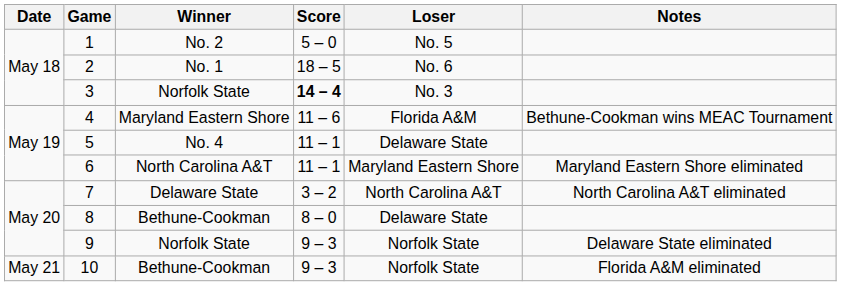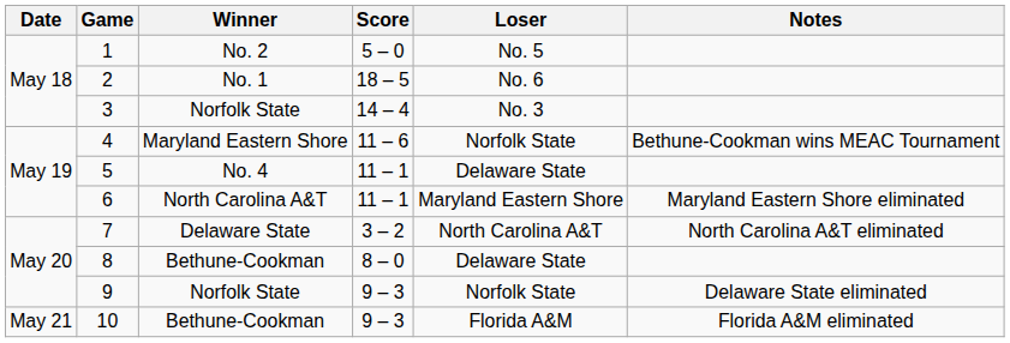3 | Score: bold -> normal
4 | Loser: Florida A&M -> Norfolk State
10 | Loser: Norfolk State -> Florida A&M
